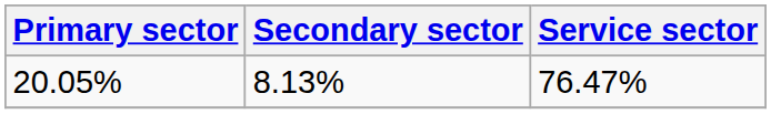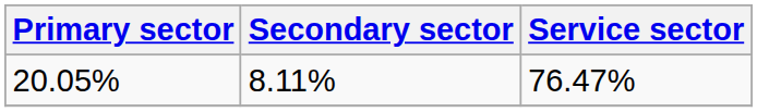20.05% | Secondary sector: 8.13% -> 8.11%
